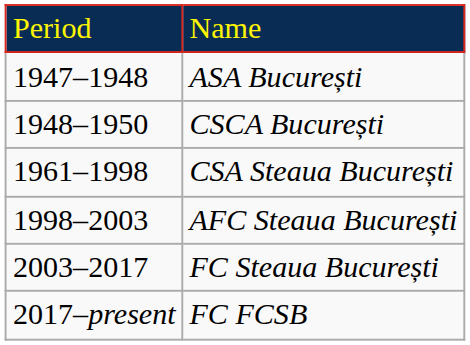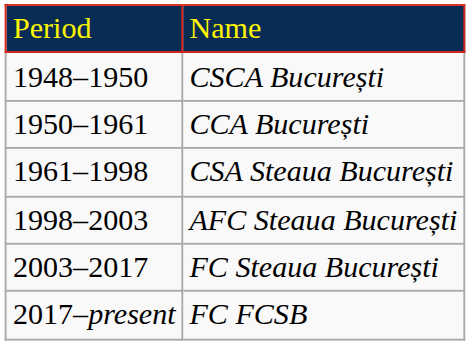- row: 1947–1948 | ASA București
+ row: 1950–1961 | CCA București
